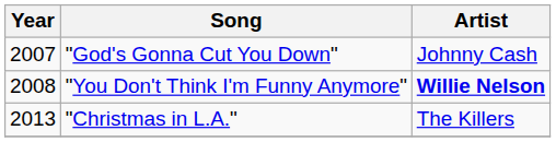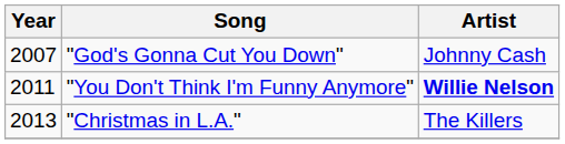"You Don't Think I'm Funny Anymore" | Year: 2008 -> 2011
